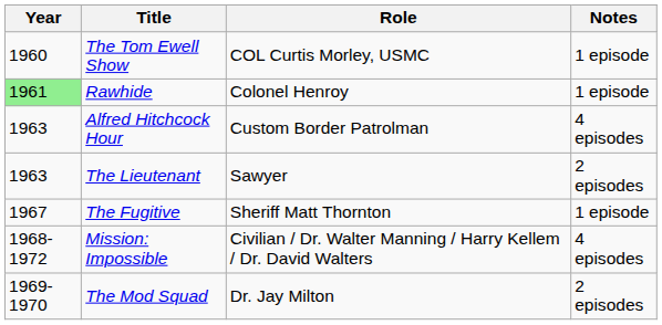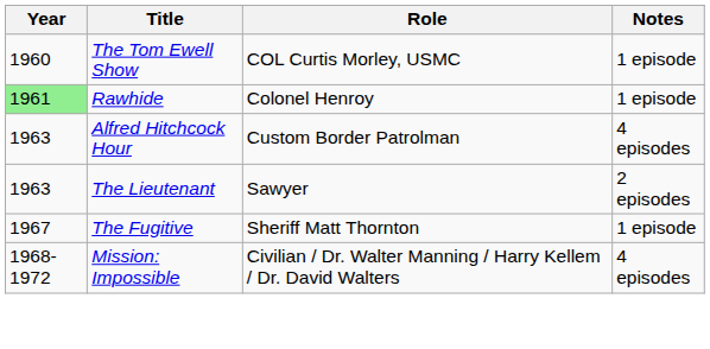- row: 1969-1970 | The Mod Squad | Dr. Jay Milton | 2 episodes
